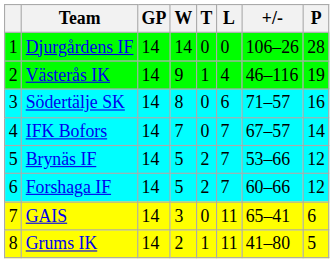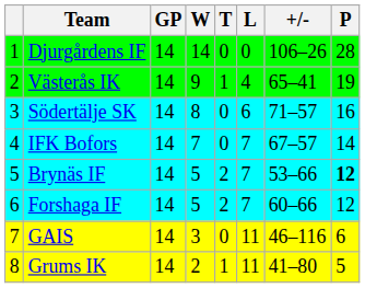Västerås IK | +/-: 46–116 -> 65–41
Brynäs IF | P: normal -> bold
GAIS | +/-: 65–41 -> 46–116
